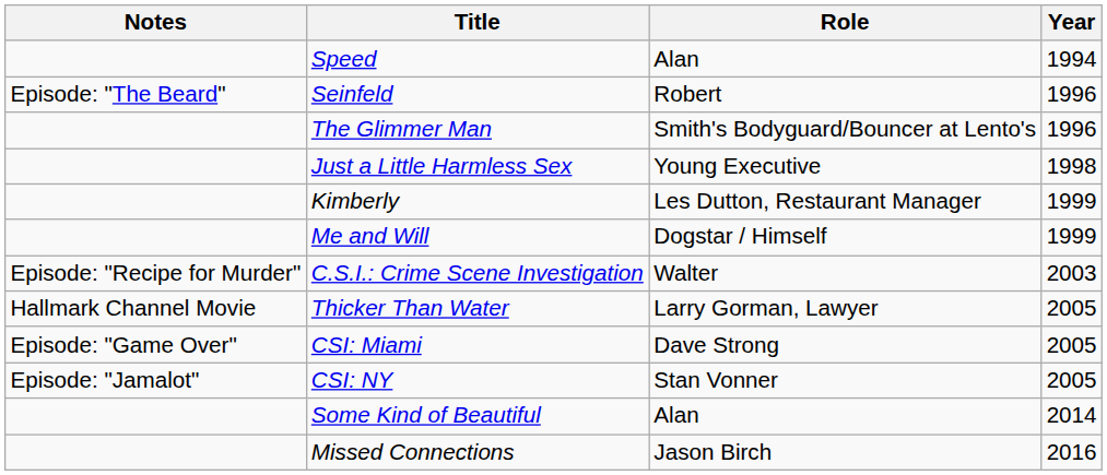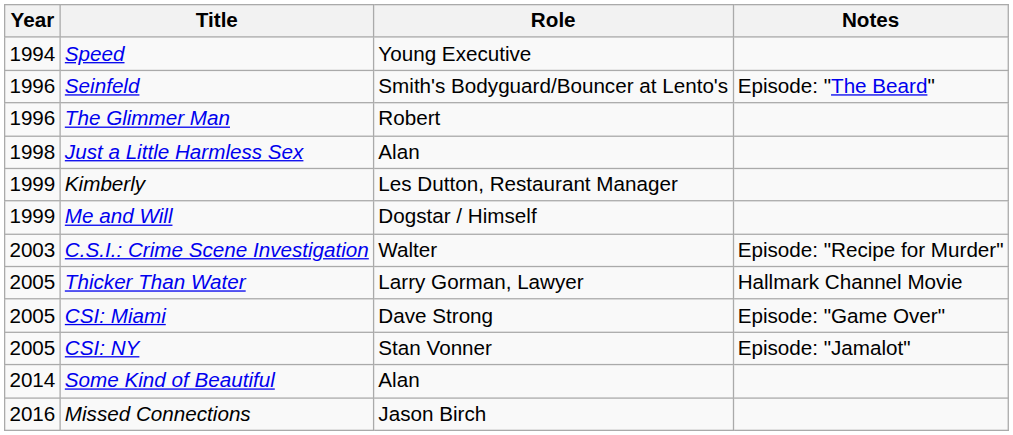columns swapped: Year <-> Notes
Speed | Role: Alan -> Young Executive
Seinfeld | Role: Robert -> Smith's Bodyguard/Bouncer at Lento's
The Glimmer Man | Role: Smith's Bodyguard/Bouncer at Lento's -> Robert
Just a Little Harmless Sex | Role: Young Executive -> Alan
